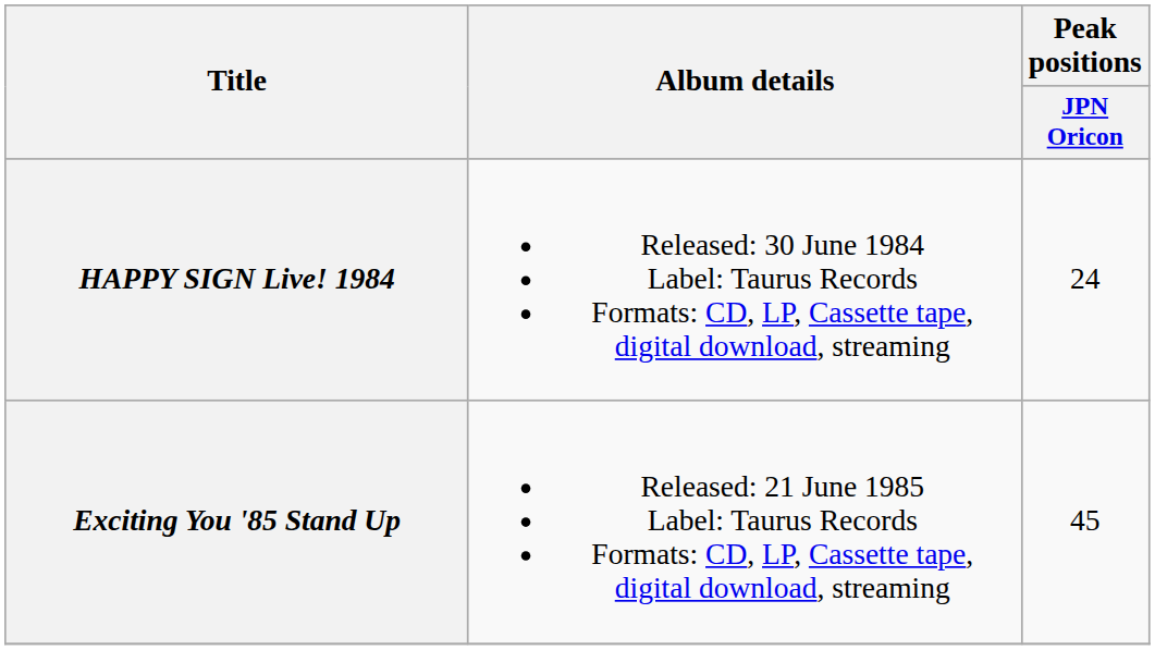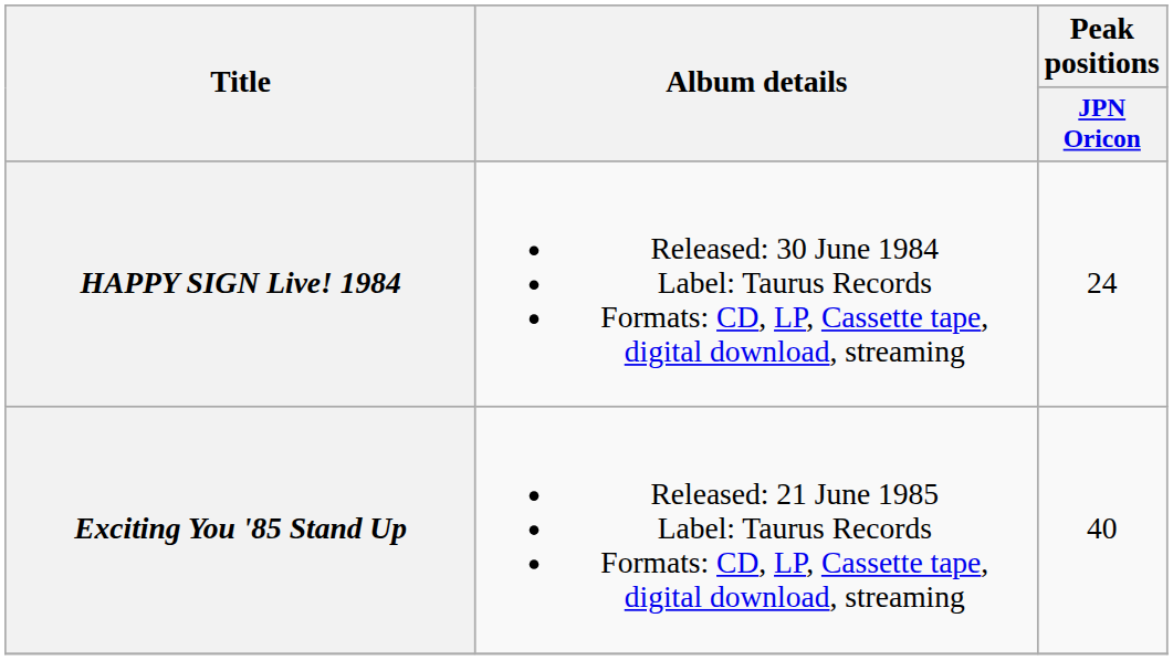Exciting You '85 Stand Up | Peak positions / JPN Oricon: 45 -> 40
